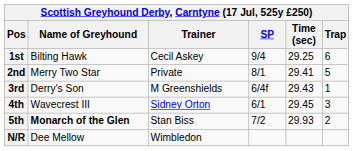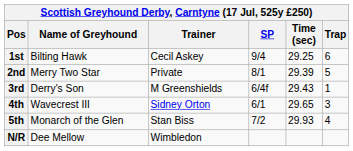2nd | Time (sec): 29.41 -> 29.39
4th | Time (sec): 29.45 -> 29.65
5th | Name of Greyhound: bold -> normal
5th | Trap: 2 -> 4
